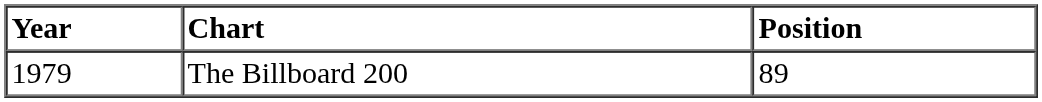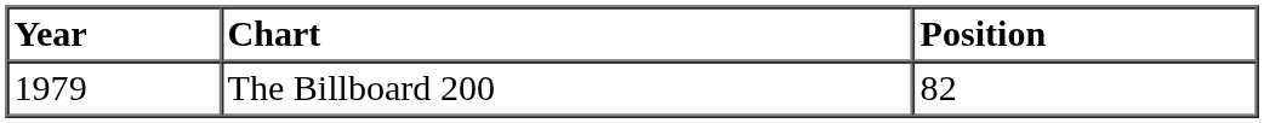The Billboard 200 | Position: 89 -> 82
